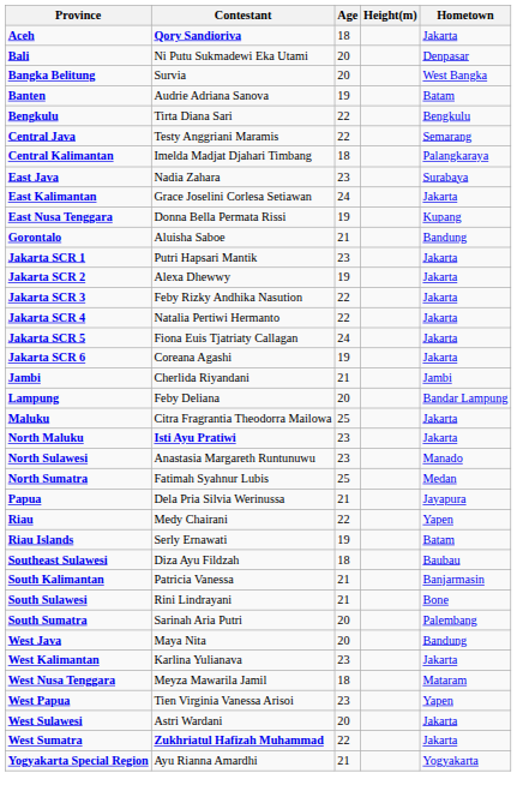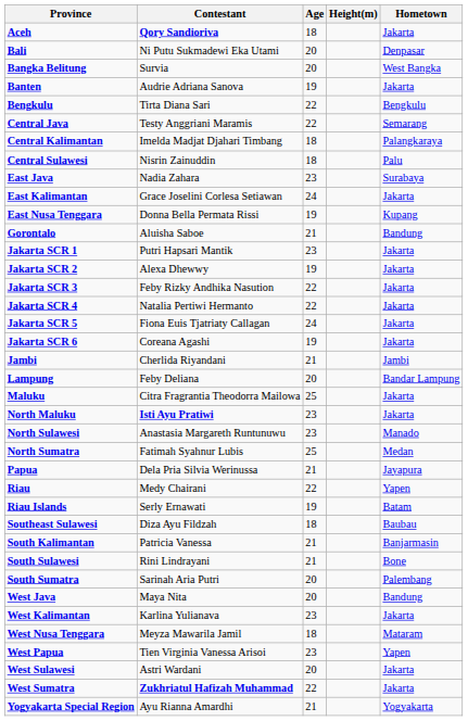Banten | Hometown: Batam -> Jakarta
+ row: Central Sulawesi | Nisrin Zainuddin | 18 | Palu
